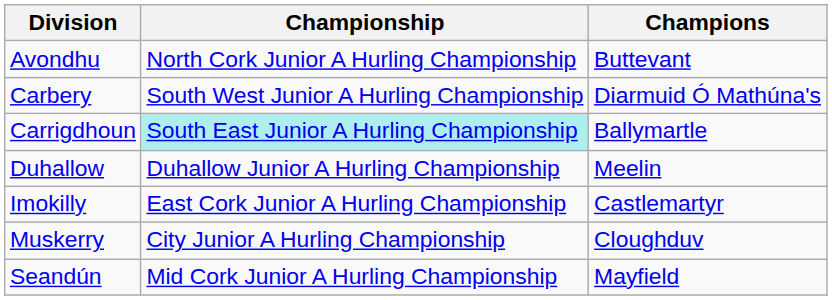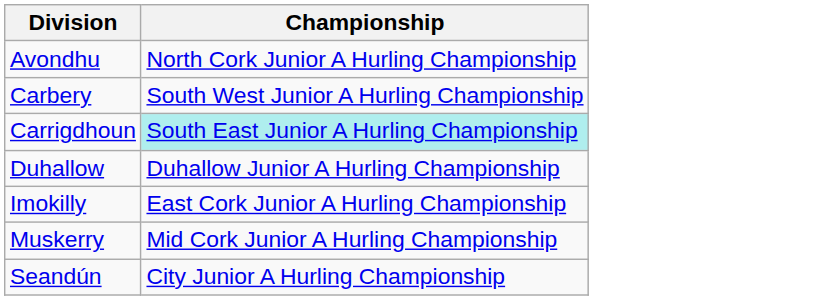- column: Champions | Buttevant | Diarmuid Ó Mathúna's | Ballymartle | Meelin | Castlemartyr | Cloughduv | Mayfield
Muskerry | Championship: City Junior A Hurling Championship -> Mid Cork Junior A Hurling Championship
Seandún | Championship: Mid Cork Junior A Hurling Championship -> City Junior A Hurling Championship
